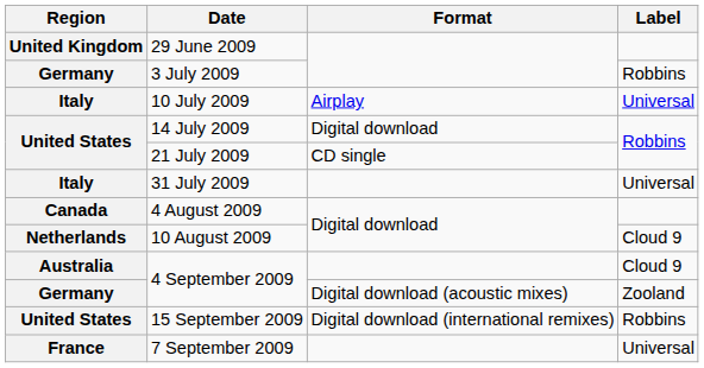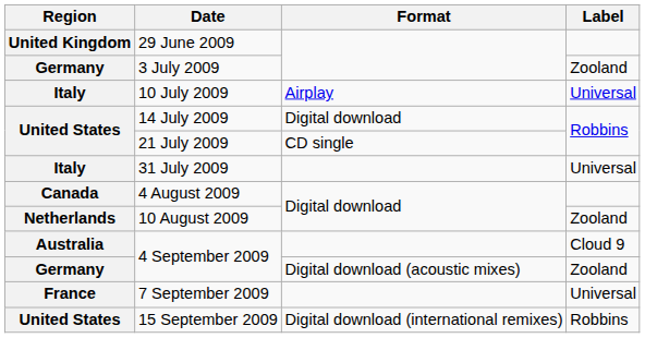3 July 2009 | Label: Robbins -> Zooland
10 August 2009 | Label: Cloud 9 -> Zooland
rows swapped: 7 September 2009 <-> 15 September 2009
